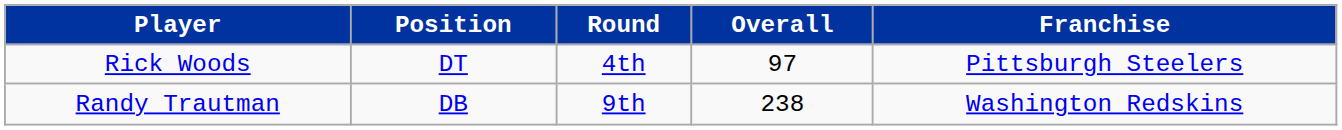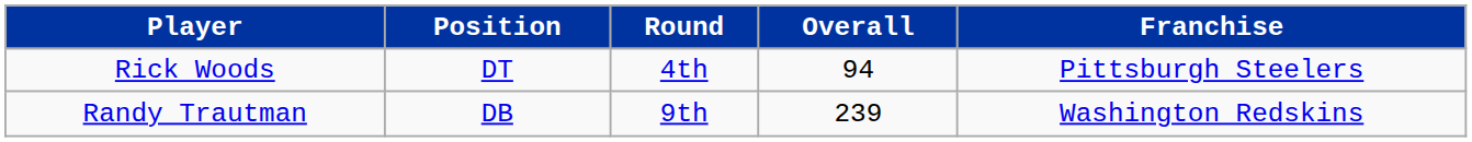Rick Woods | Overall: 97 -> 94
Randy Trautman | Overall: 238 -> 239
